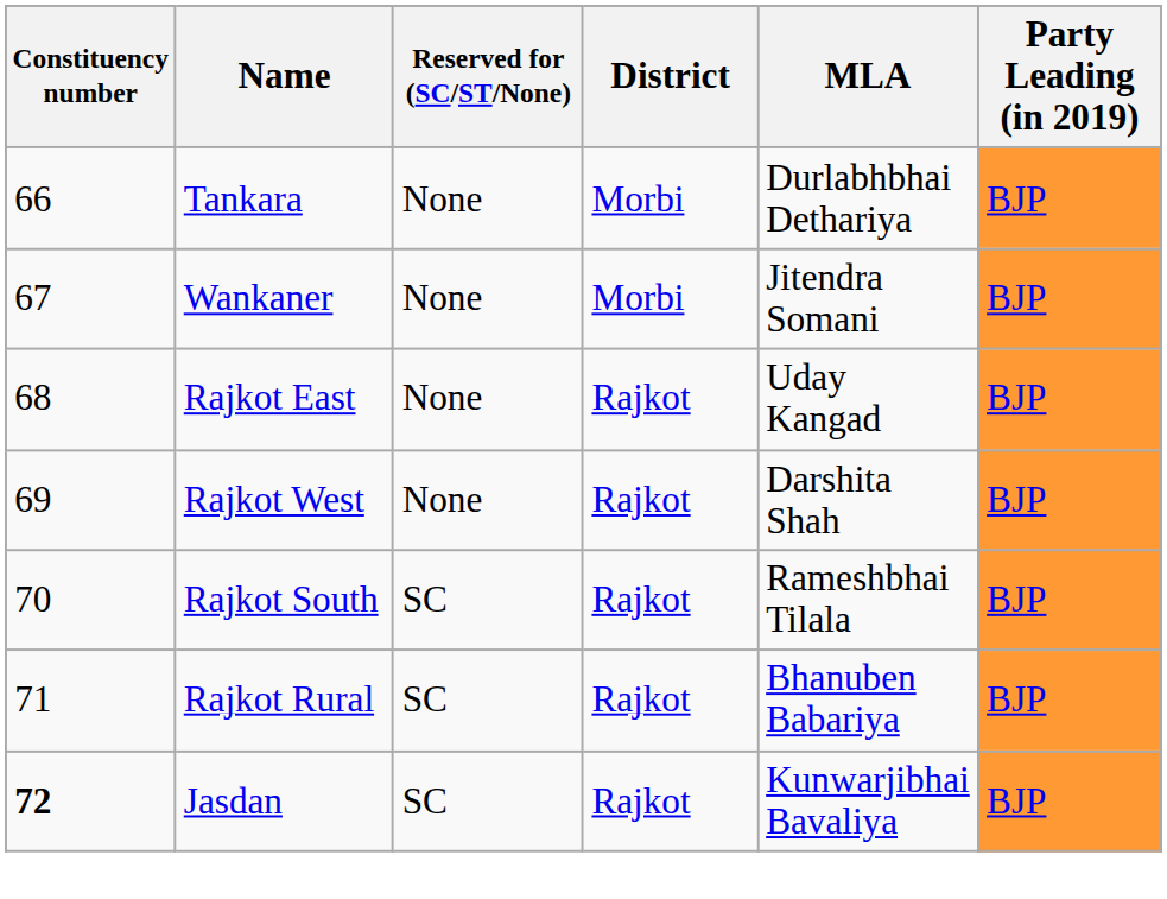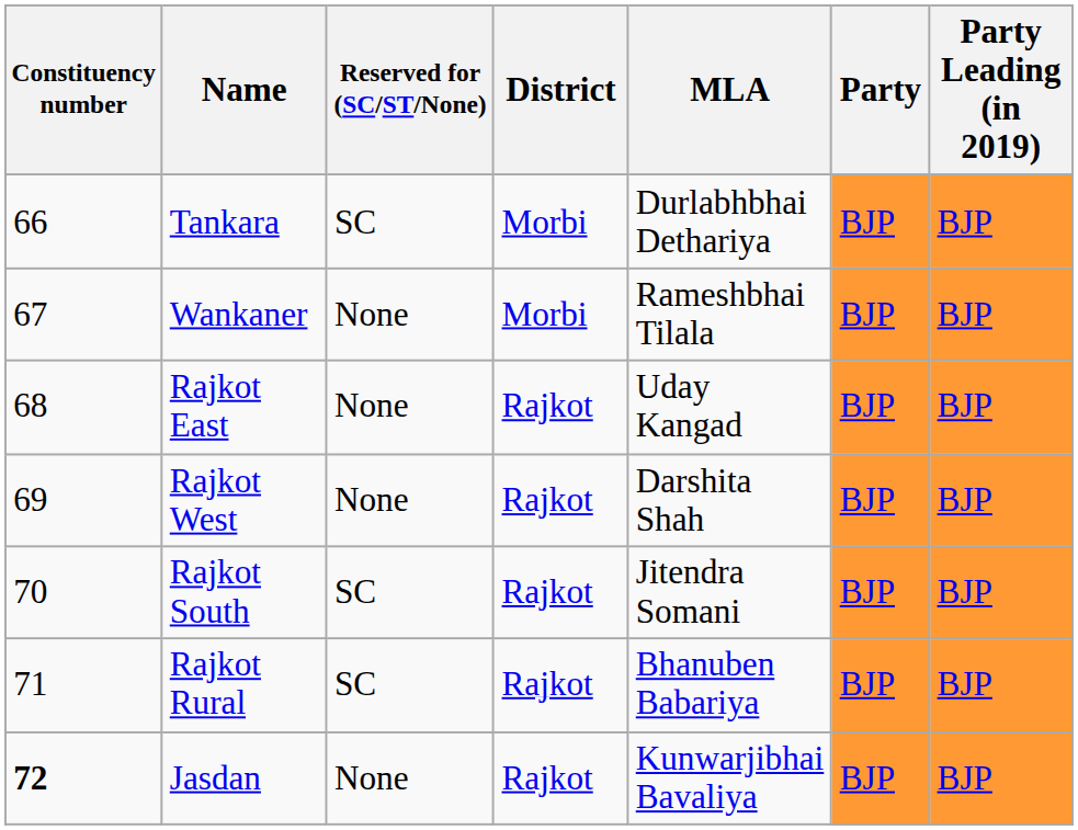+ column: Party | BJP | BJP | BJP | BJP | BJP | BJP | BJP
Tankara | Reserved for (SC/ST/None): None -> SC
Wankaner | MLA: Jitendra Somani -> Rameshbhai Tilala
Rajkot South | MLA: Rameshbhai Tilala -> Jitendra Somani
Jasdan | Reserved for (SC/ST/None): SC -> None
